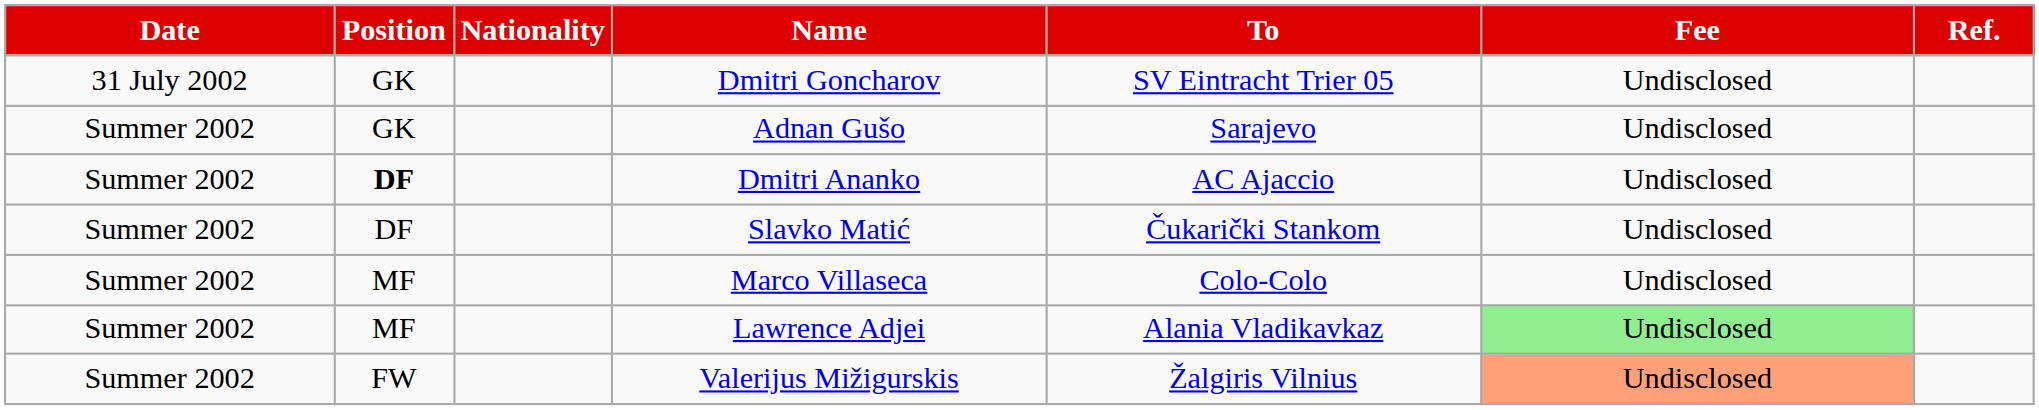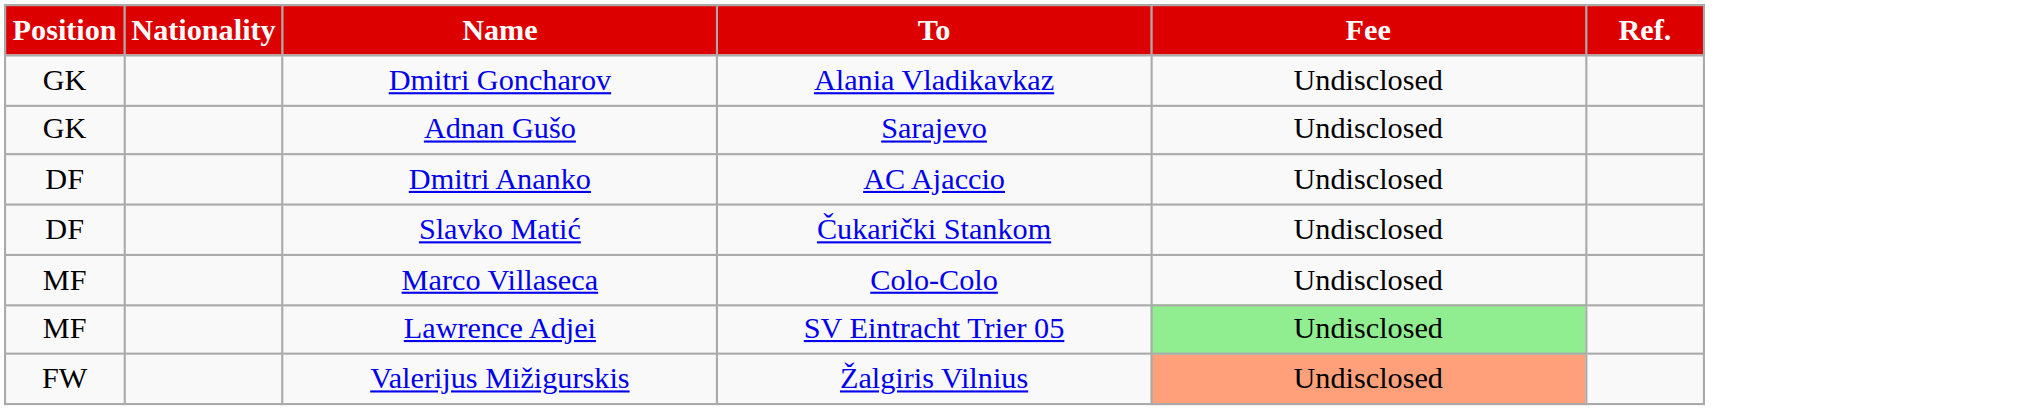- column: Date | 31 July 2002 | Summer 2002 | Summer 2002 | Summer 2002 | Summer 2002 | Summer 2002 | Summer 2002
Dmitri Goncharov | To: SV Eintracht Trier 05 -> Alania Vladikavkaz
Dmitri Ananko | Position: bold -> normal
Lawrence Adjei | To: Alania Vladikavkaz -> SV Eintracht Trier 05
